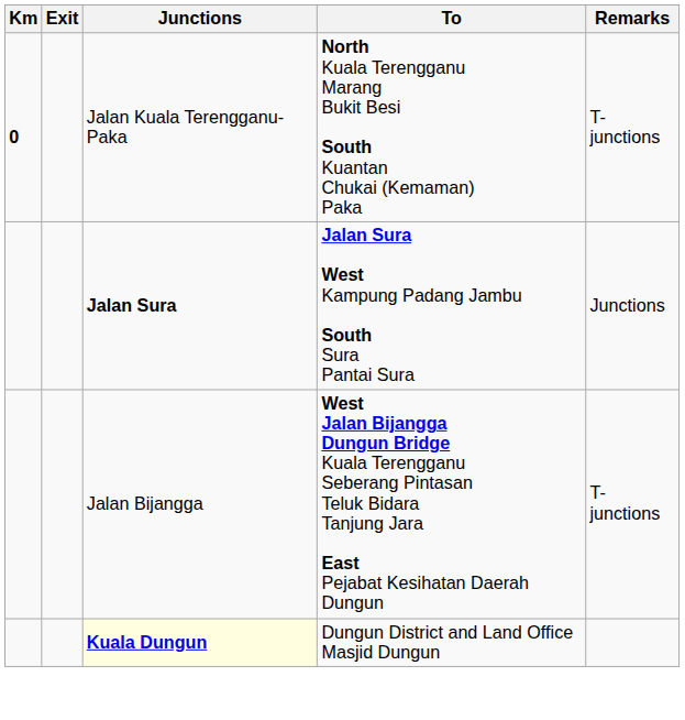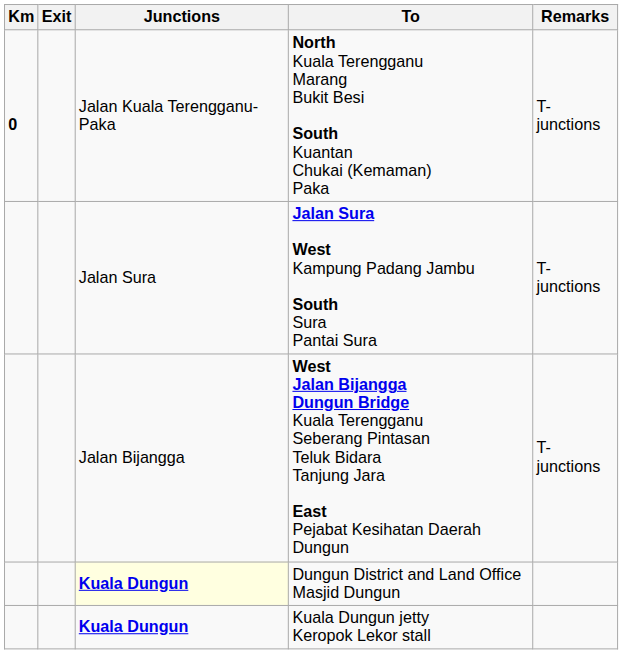Jalan Sura West Kampung Padang Jambu South Sura Pantai Sura | Junctions: bold -> normal
Jalan Sura West Kampung Padang Jambu South Sura Pantai Sura | Remarks: Junctions -> T-junctions
+ row: Kuala Dungun | Kuala Dungun jetty Keropok Lekor stall
